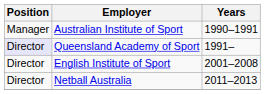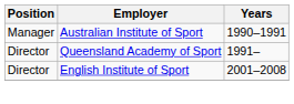Queensland Academy of Sport | Position: lavender background -> no background
- row: Director | Netball Australia | 2011–2013
